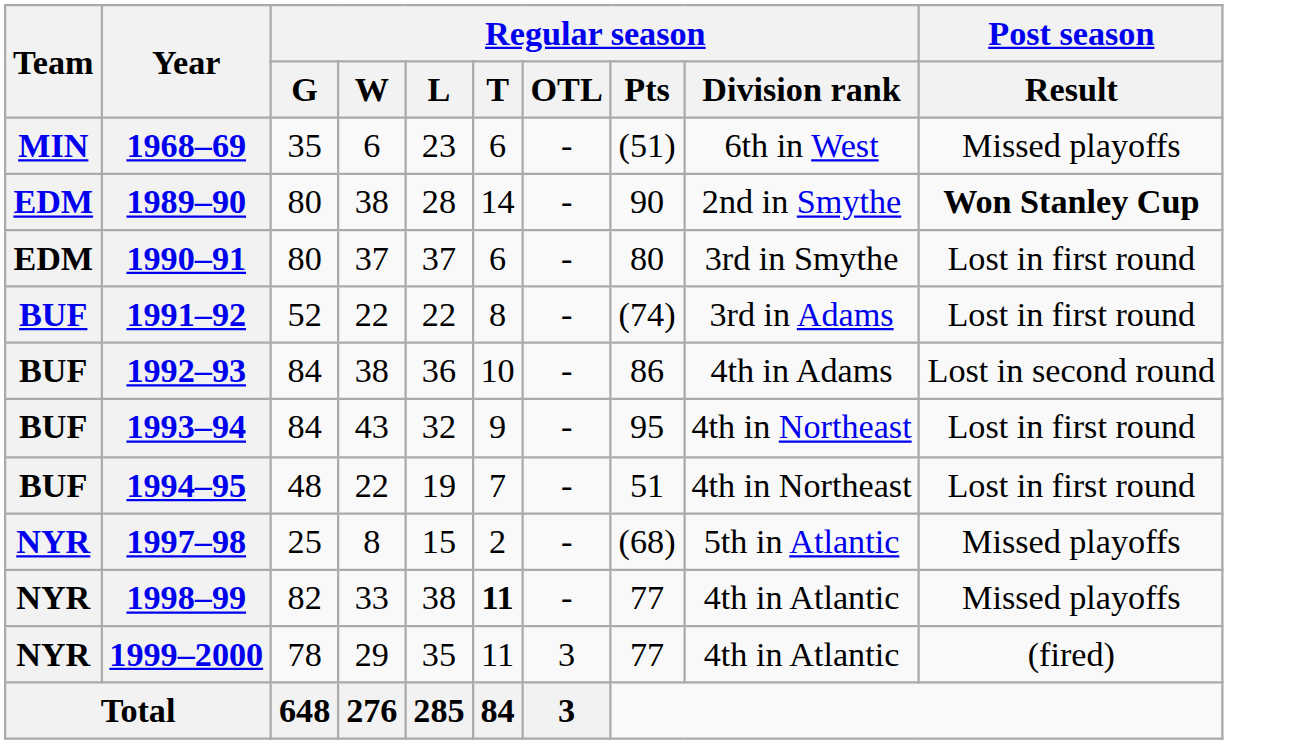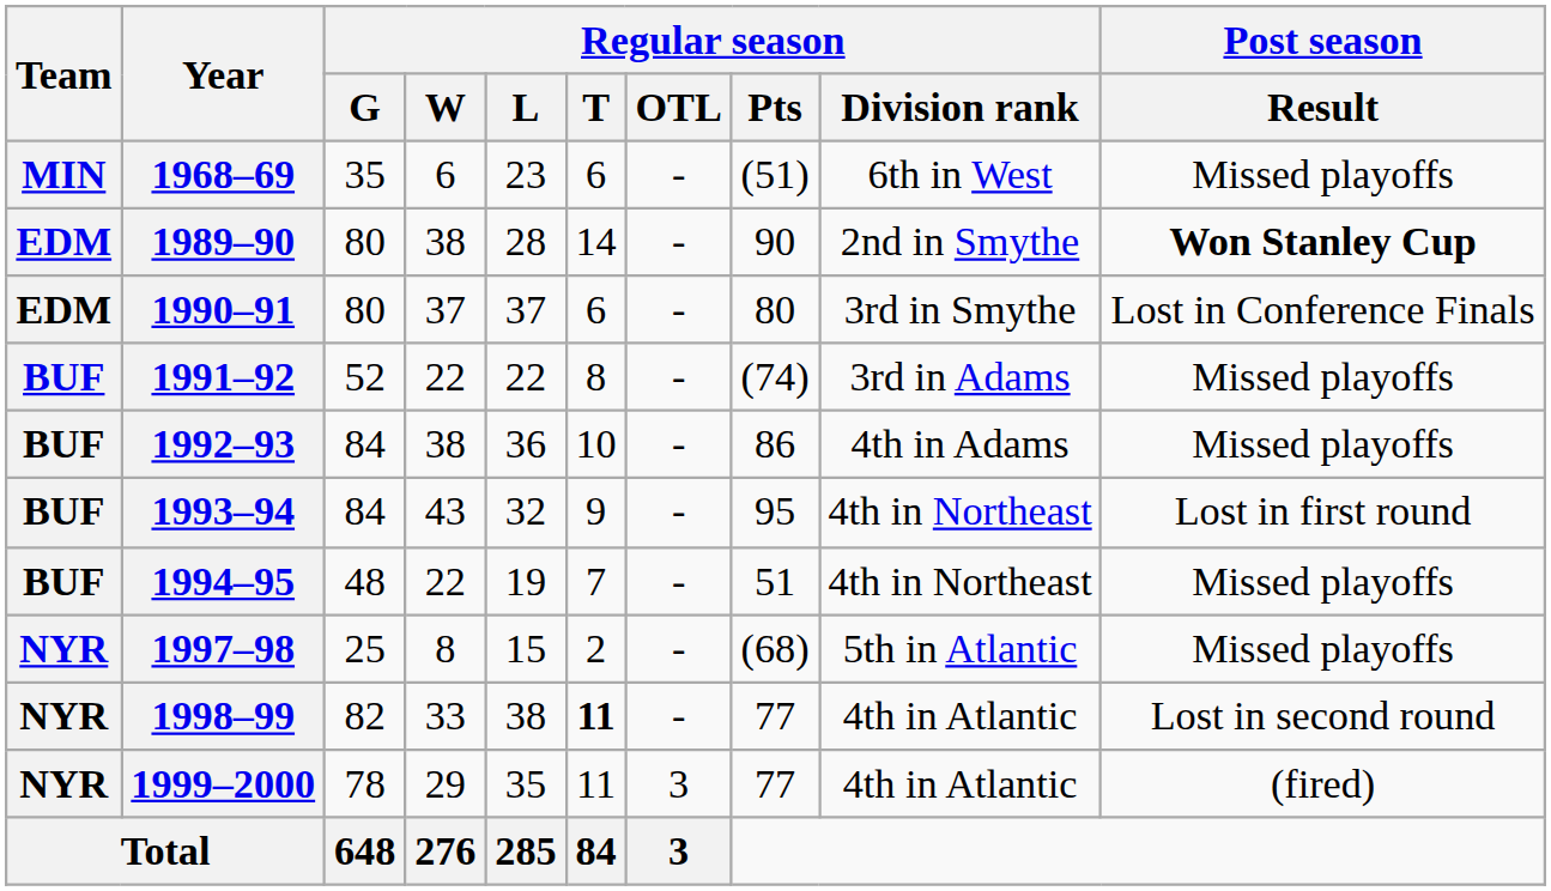1990–91 | Post season / Result: Lost in first round -> Lost in Conference Finals
1991–92 | Post season / Result: Lost in first round -> Missed playoffs
1992–93 | Post season / Result: Lost in second round -> Missed playoffs
1994–95 | Post season / Result: Lost in first round -> Missed playoffs
1998–99 | Post season / Result: Missed playoffs -> Lost in second round
